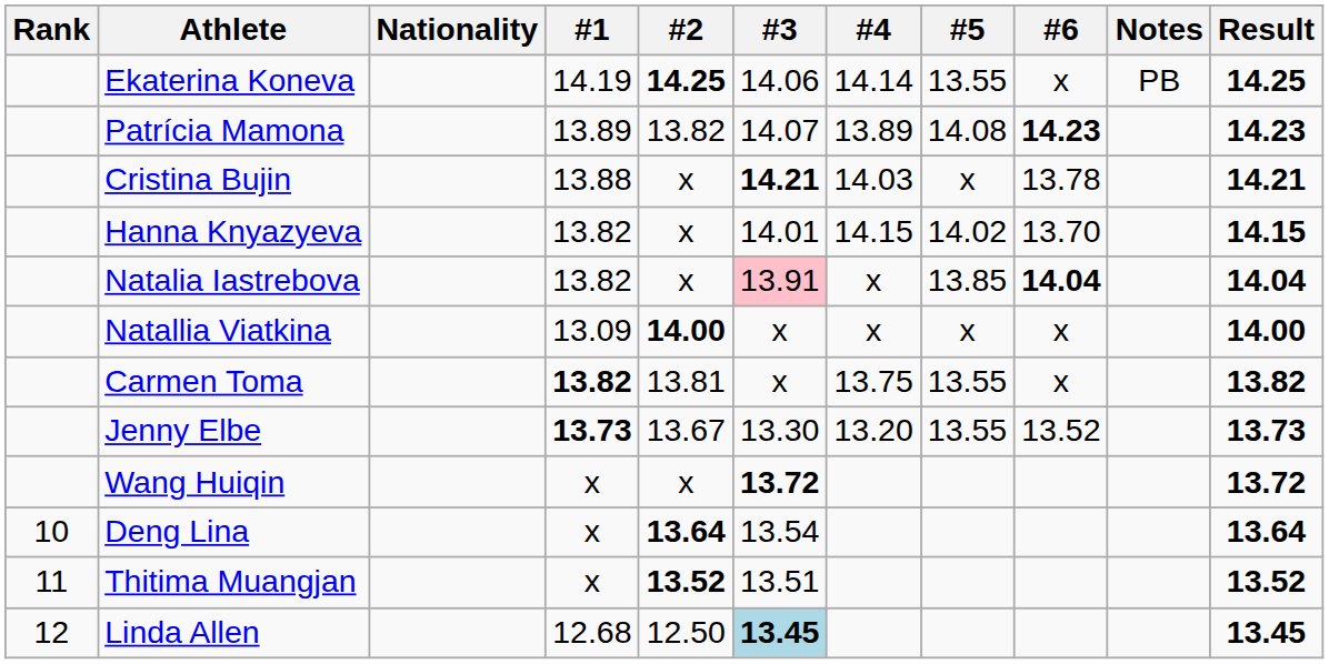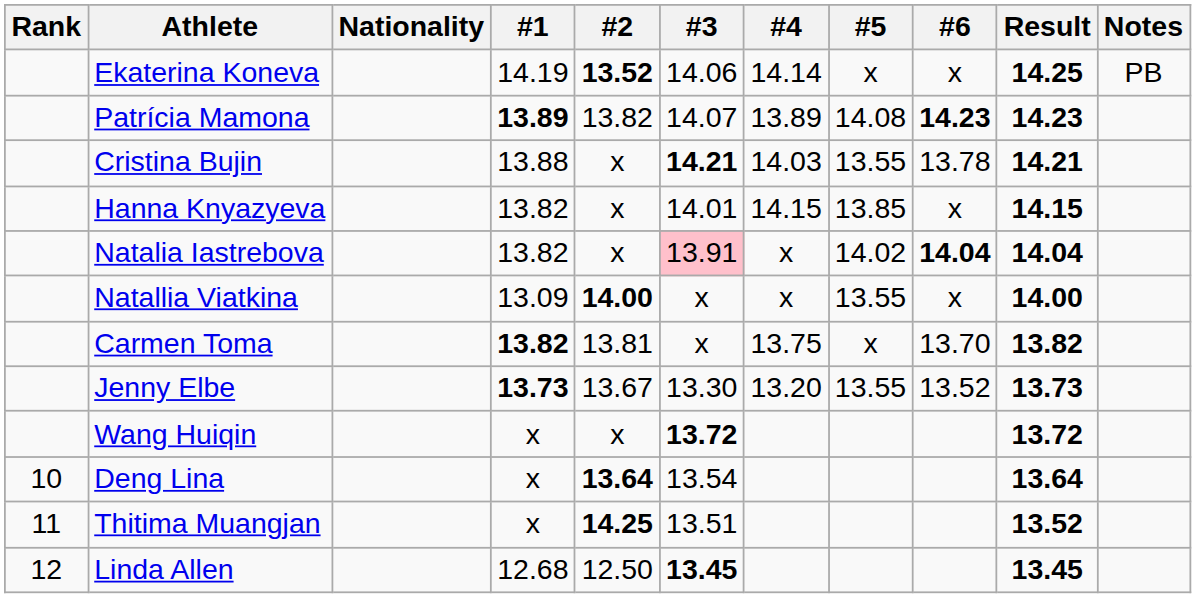columns swapped: Result <-> Notes
Ekaterina Koneva | #2: 14.25 -> 13.52
Ekaterina Koneva | #5: 13.55 -> x
Patrícia Mamona | #1: normal -> bold
Cristina Bujin | #5: x -> 13.55
Hanna Knyazyeva | #5: 14.02 -> 13.85
Hanna Knyazyeva | #6: 13.70 -> x
Natalia Iastrebova | #5: 13.85 -> 14.02
Natallia Viatkina | #5: x -> 13.55
Carmen Toma | #5: 13.55 -> x
Carmen Toma | #6: x -> 13.70
Thitima Muangjan | #2: 13.52 -> 14.25
Linda Allen | #3: lightblue background -> no background
